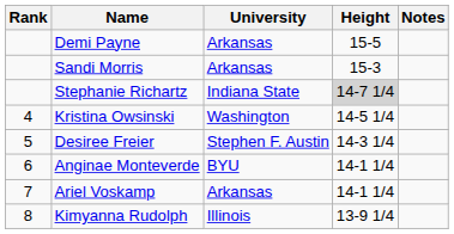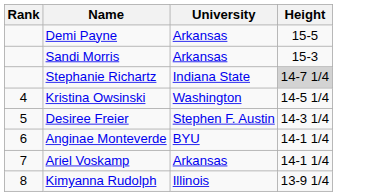- column: Notes
